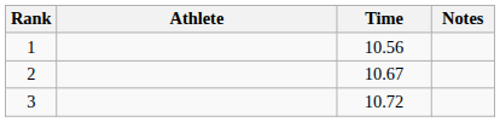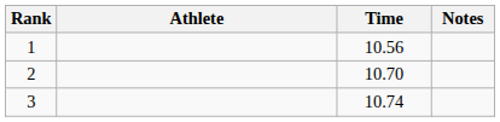2 | Time: 10.67 -> 10.70
3 | Time: 10.72 -> 10.74
